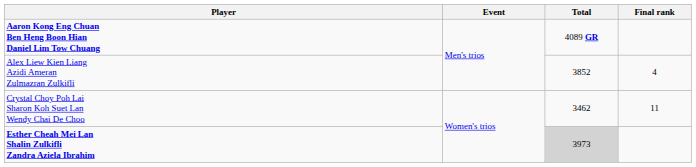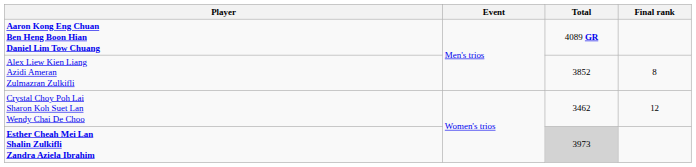Alex Liew Kien Liang Azidi Ameran Zulmazran Zulkifli | Final rank: 4 -> 8
Crystal Choy Poh Lai Sharon Koh Suet Lan Wendy Chai De Choo | Final rank: 11 -> 12
